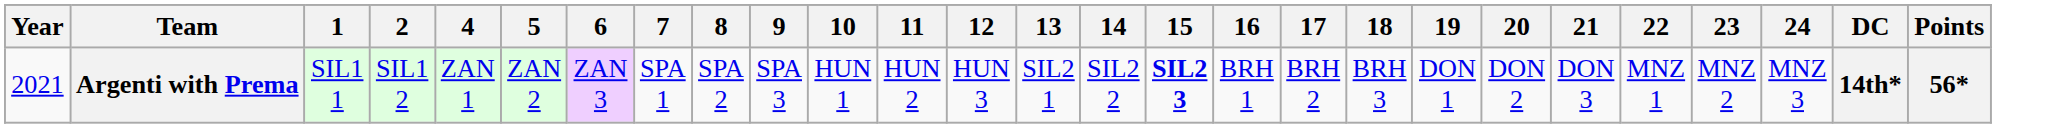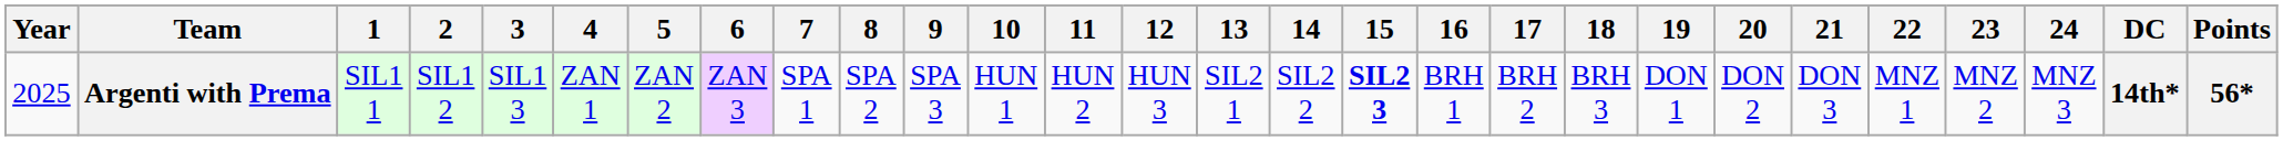+ column: 3 | SIL1 3
Argenti with Prema | Year: 2021 -> 2025
